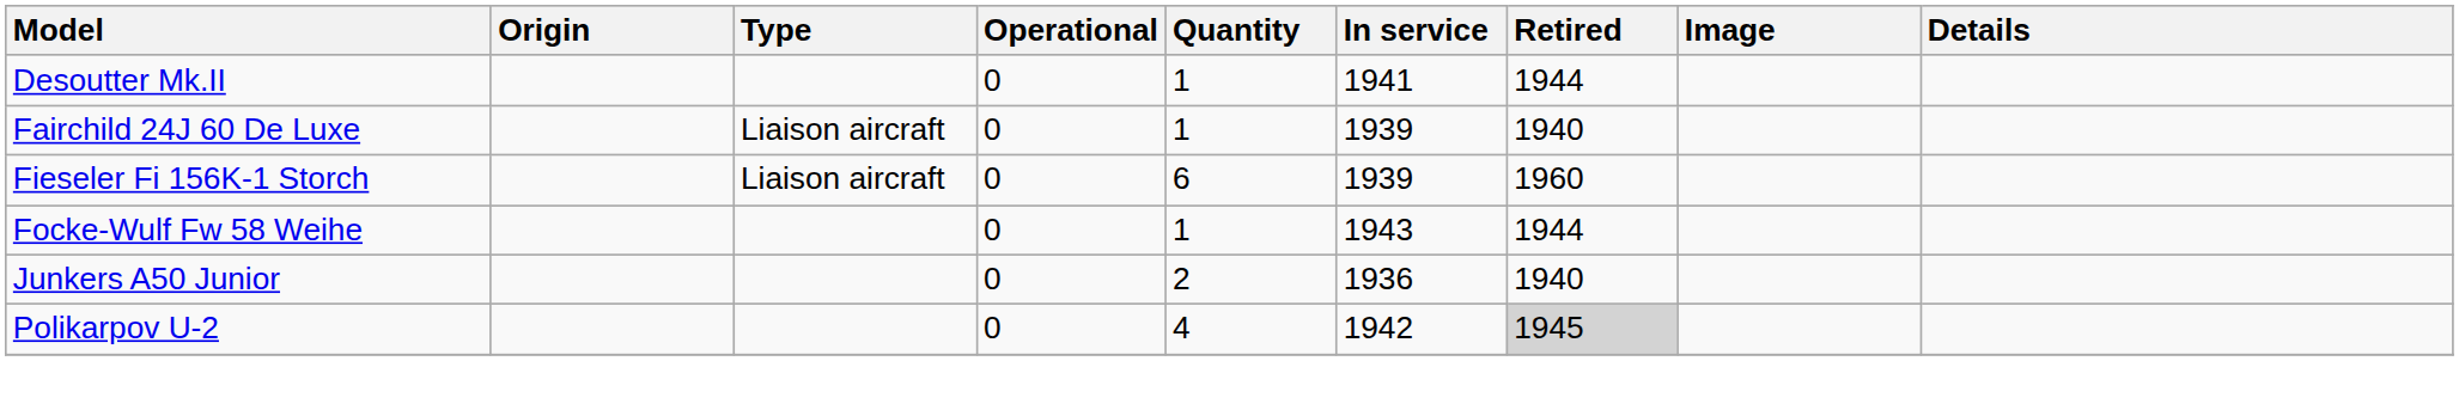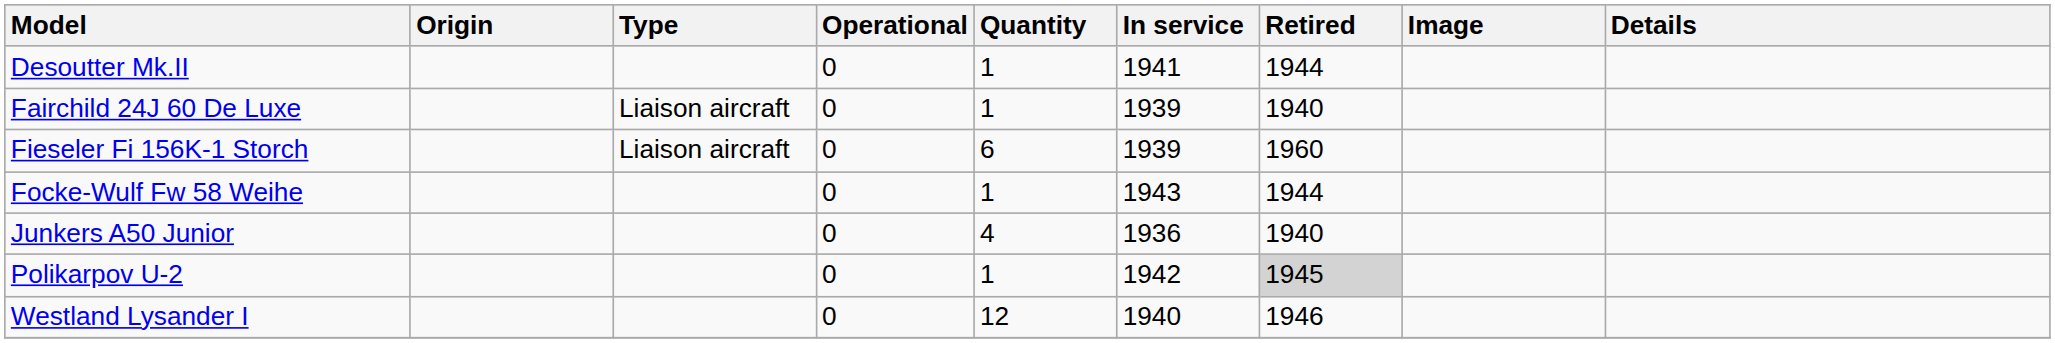Junkers A50 Junior | Quantity: 2 -> 4
Polikarpov U-2 | Quantity: 4 -> 1
+ row: Westland Lysander I | 0 | 12 | 1940 | 1946
